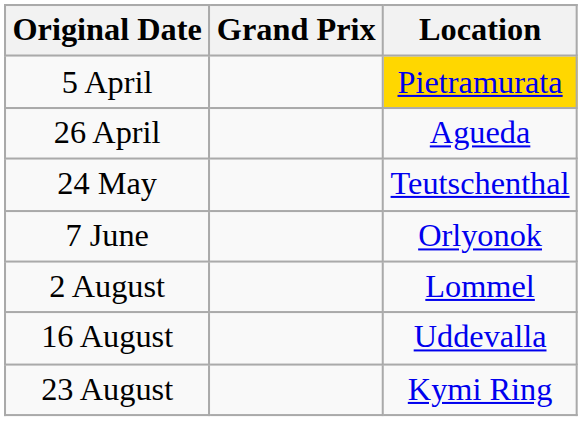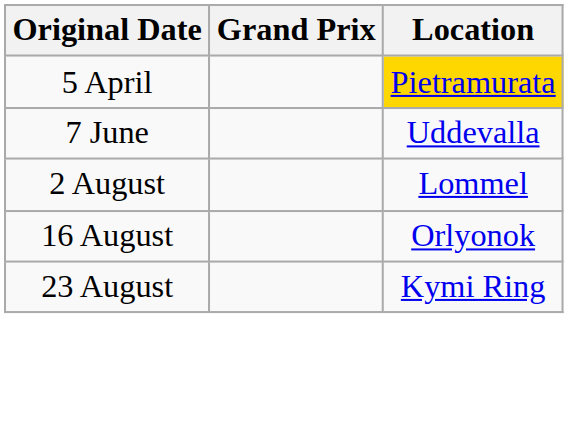- row: 26 April | Agueda
- row: 24 May | Teutschenthal
7 June | Location: Orlyonok -> Uddevalla
16 August | Location: Uddevalla -> Orlyonok
